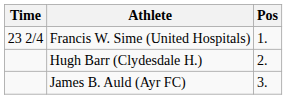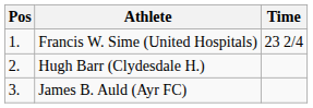columns swapped: Pos <-> Time
